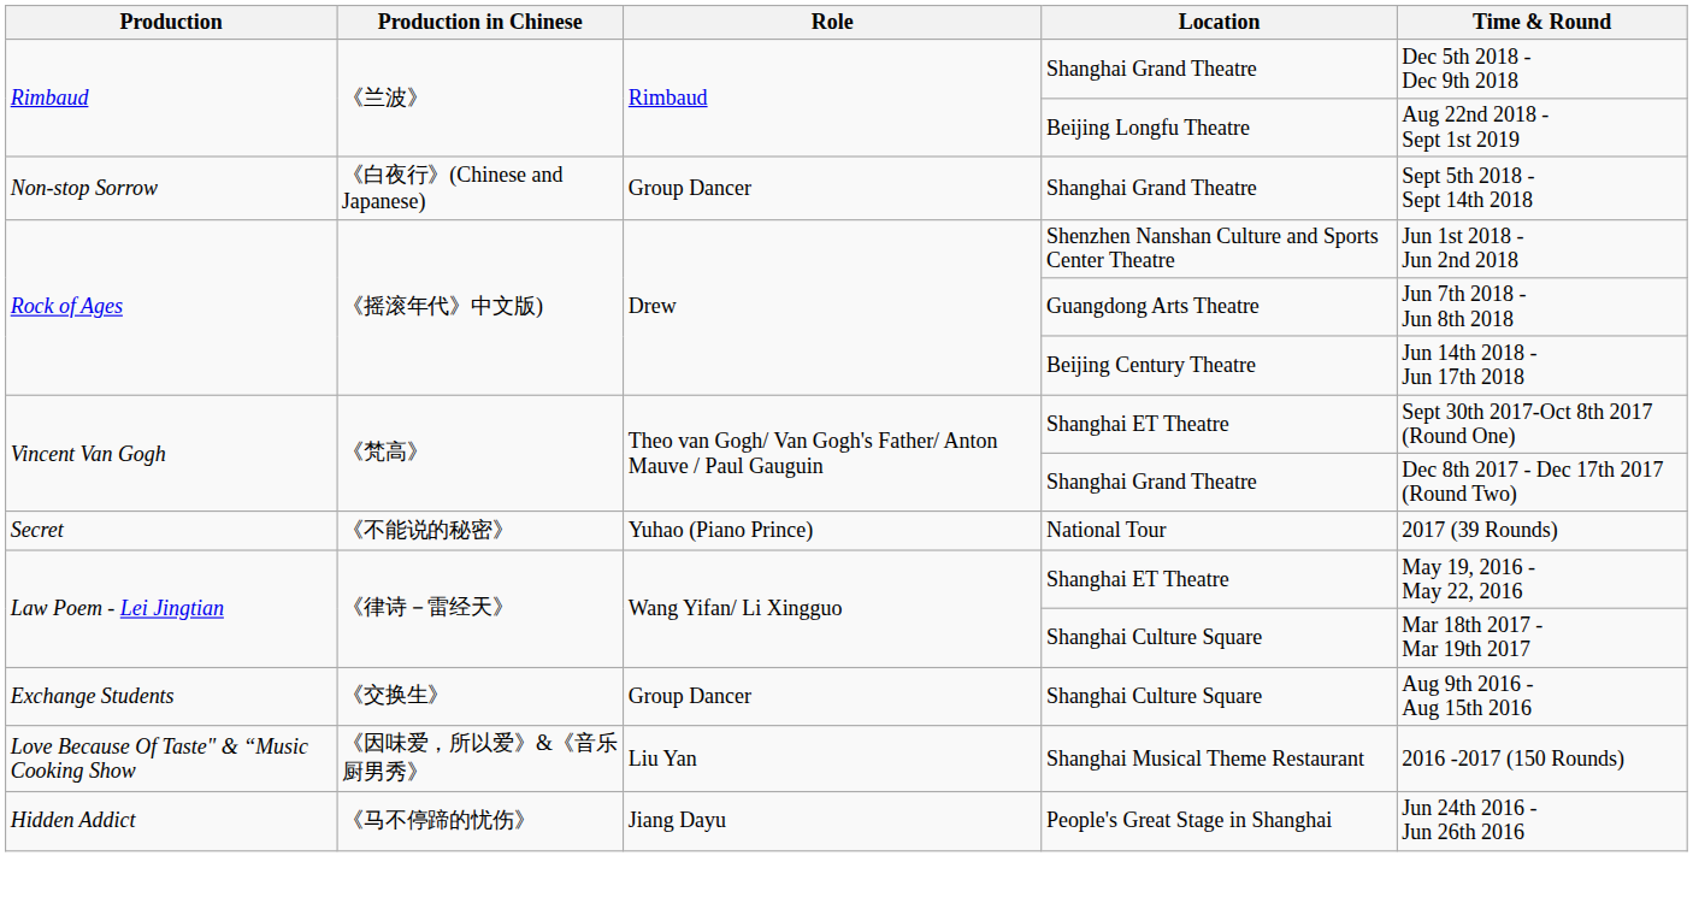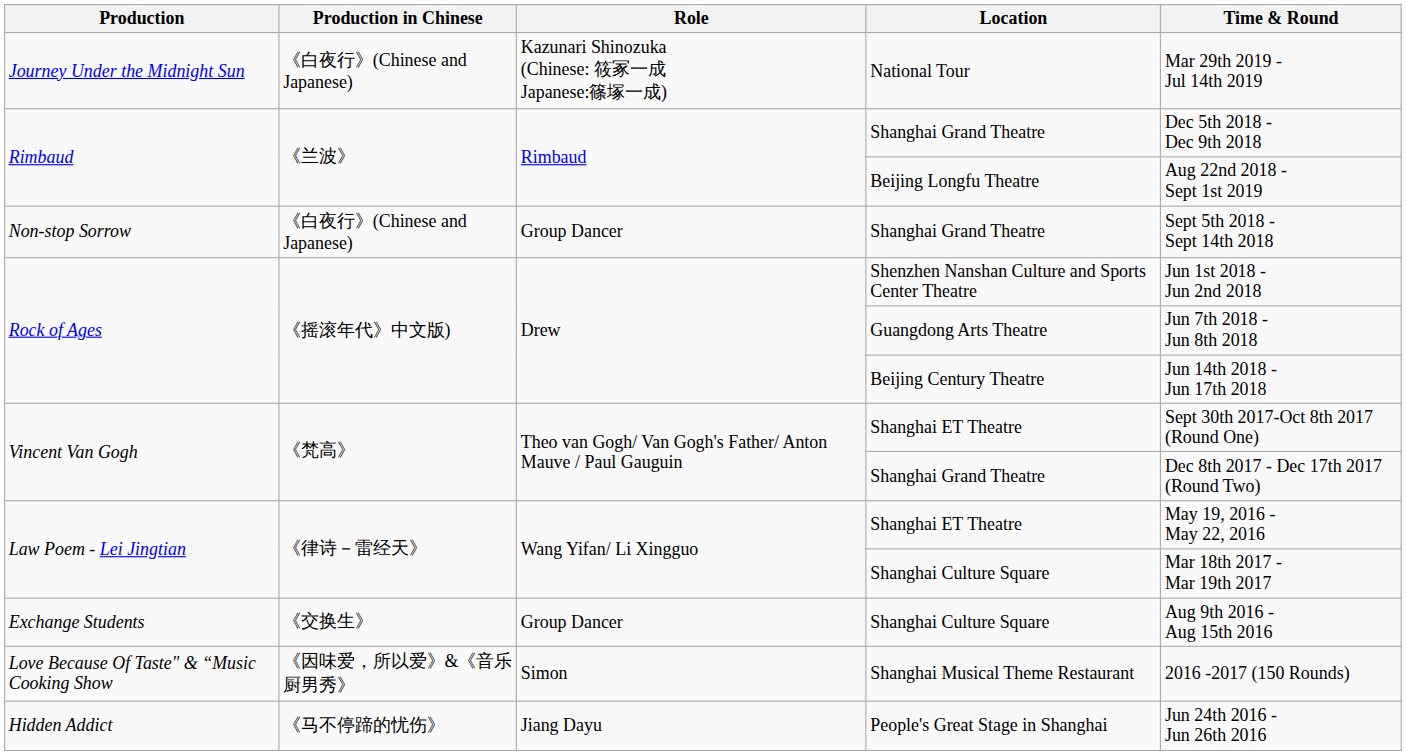+ row: Journey Under the Midnight Sun | 《白夜行》(Chinese and Japanese) | Kazunari Shinozuka (Chinese: 筱冢一成 Japanese:篠塚一成) | National Tour | Mar 29th 2019 - Jul 14th 2019
- row: Secret | 《不能说的秘密》 | Yuhao (Piano Prince) | National Tour | 2017 (39 Rounds)
Love Because Of Taste" & “Music Cooking Show | Role: Liu Yan -> Simon
